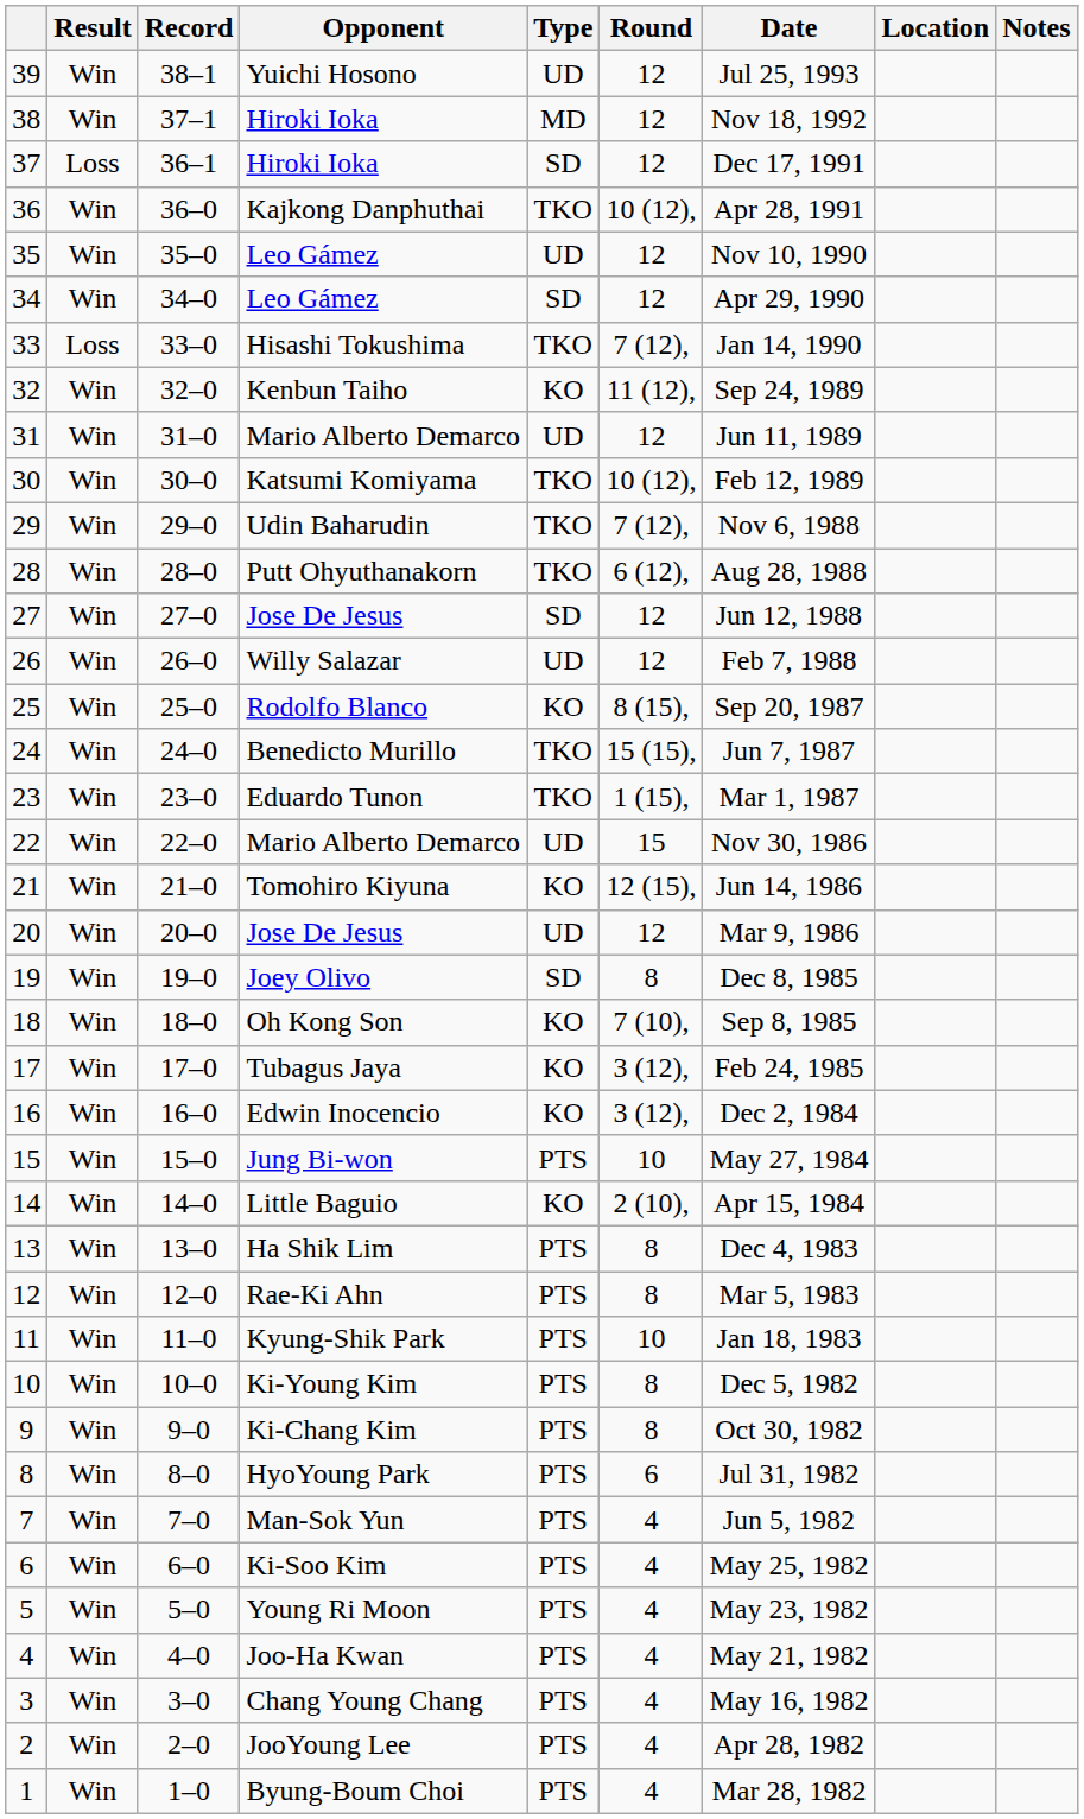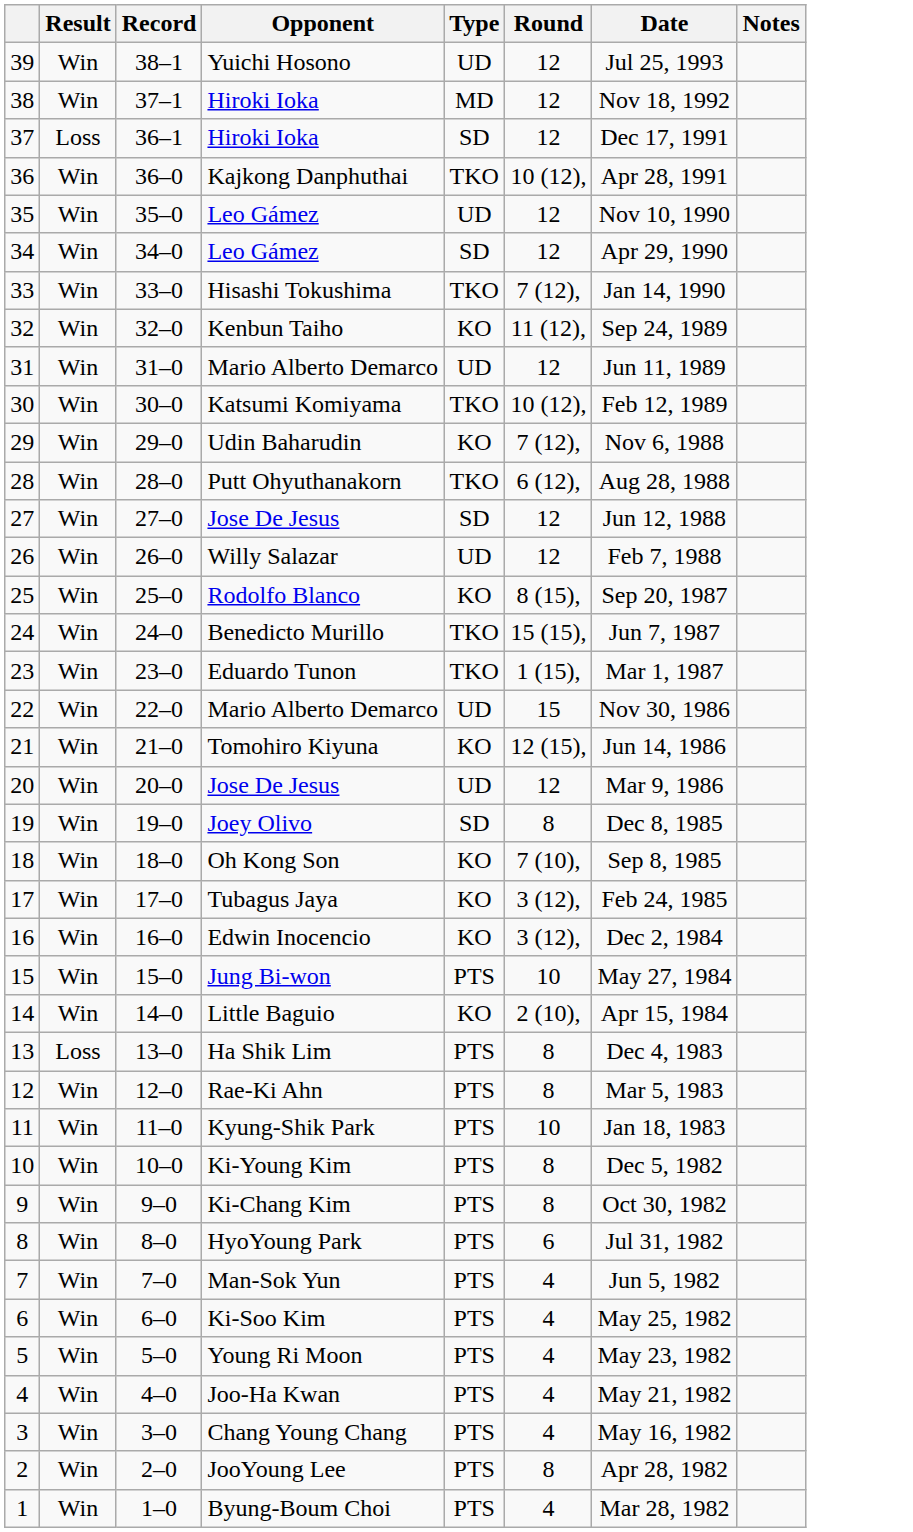- column: Location
33 | Result: Loss -> Win
29 | Type: TKO -> KO
13 | Result: Win -> Loss
2 | Round: 4 -> 8
